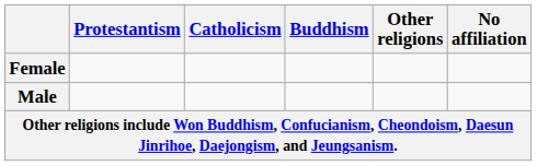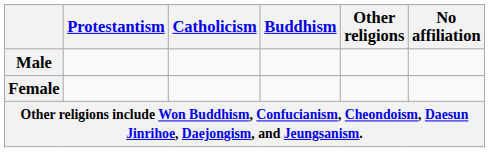rows swapped: Male <-> Female
